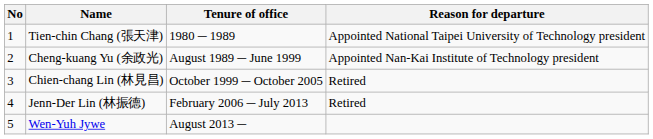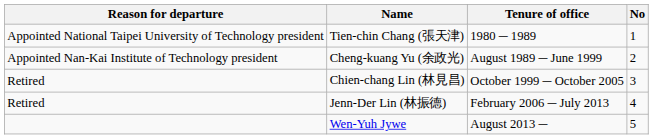columns swapped: No <-> Reason for departure
